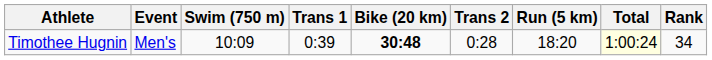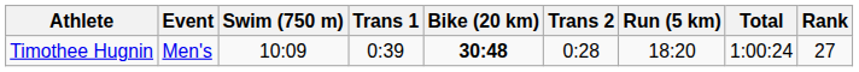Timothee Hugnin | Total: lightyellow background -> no background
Timothee Hugnin | Rank: 34 -> 27
